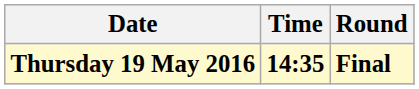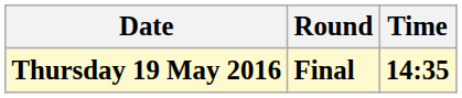columns swapped: Time <-> Round
